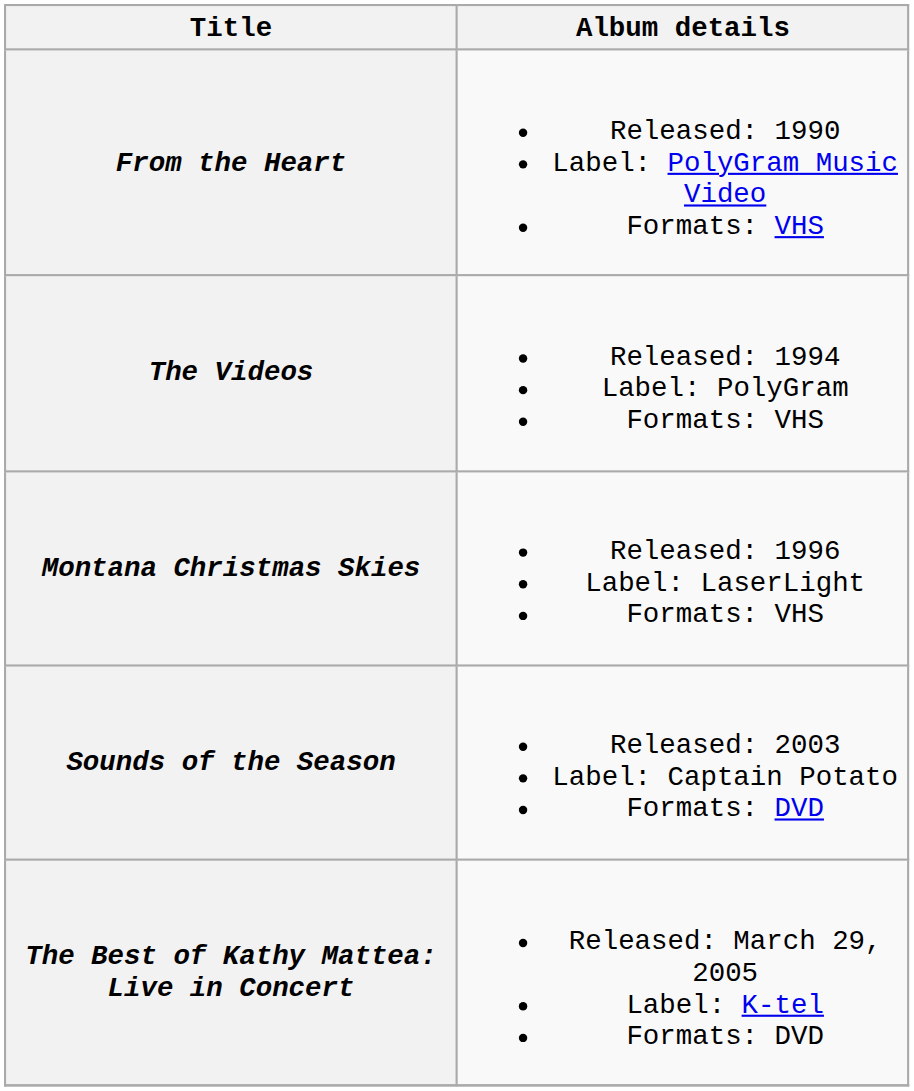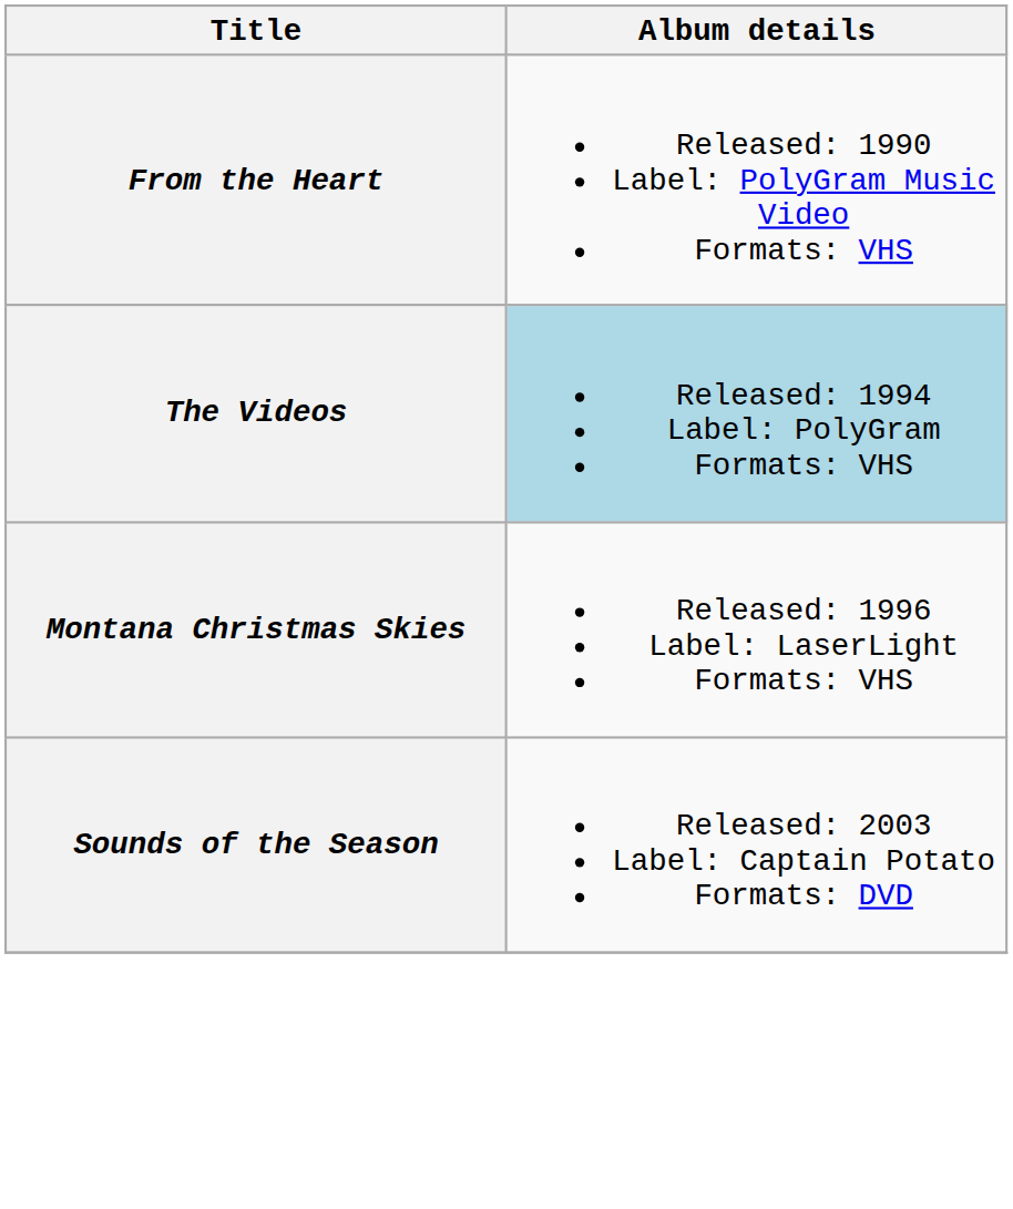The Videos | Album details: no background -> lightblue background
- row: The Best of Kathy Mattea: Live in Concert | Released: March 29, 2005 Label: K-tel Formats: DVD
